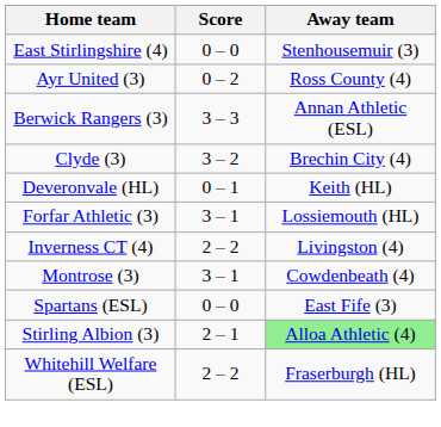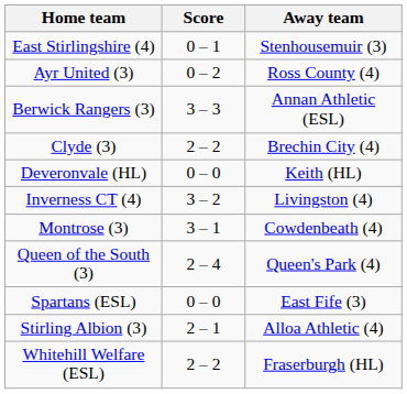East Stirlingshire (4) | Score: 0 – 0 -> 0 – 1
Clyde (3) | Score: 3 – 2 -> 2 – 2
Deveronvale (HL) | Score: 0 – 1 -> 0 – 0
- row: Forfar Athletic (3) | 3 – 1 | Lossiemouth (HL)
Inverness CT (4) | Score: 2 – 2 -> 3 – 2
+ row: Queen of the South (3) | 2 – 4 | Queen's Park (4)
Stirling Albion (3) | Away team: lightgreen background -> no background
